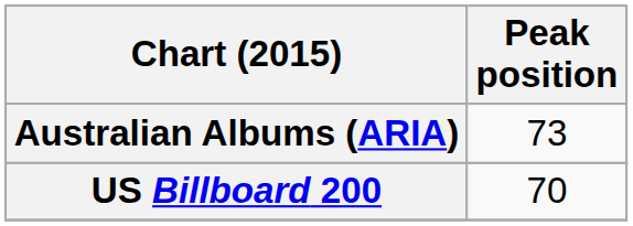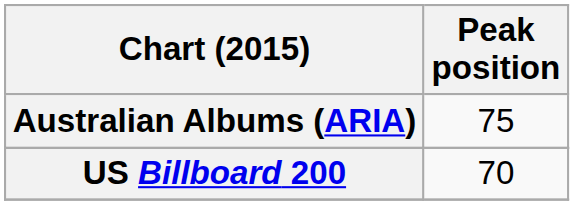Australian Albums (ARIA) | Peak position: 73 -> 75
